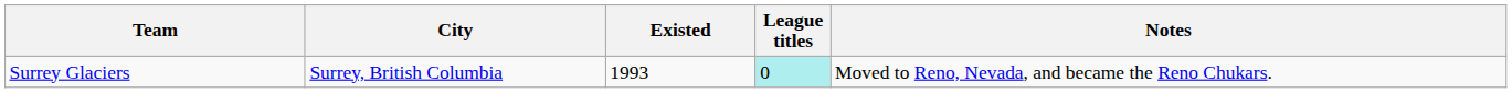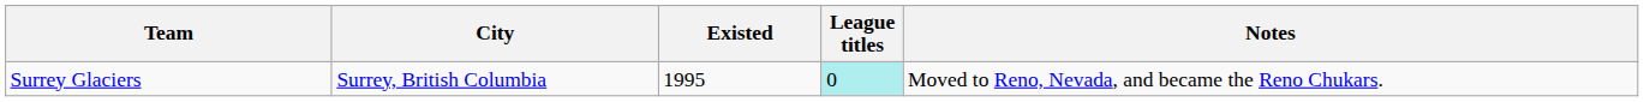Surrey Glaciers | Existed: 1993 -> 1995
